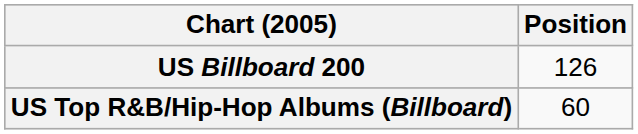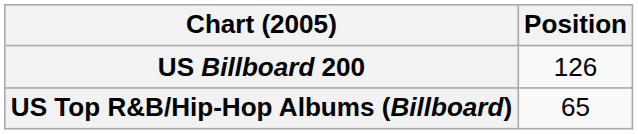US Top R&B/Hip-Hop Albums (Billboard) | Position: 60 -> 65
